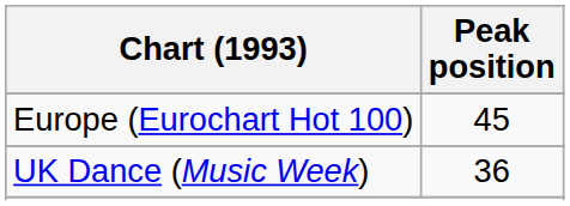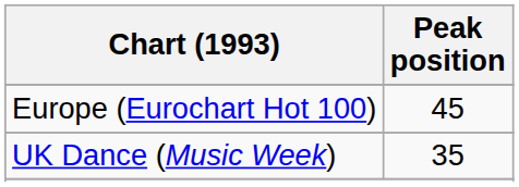UK Dance (Music Week) | Peak position: 36 -> 35
